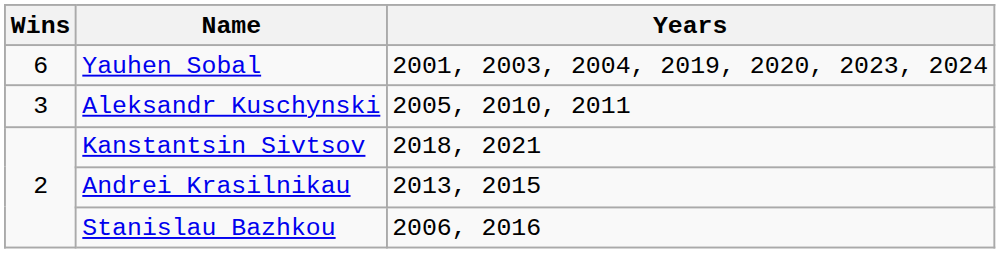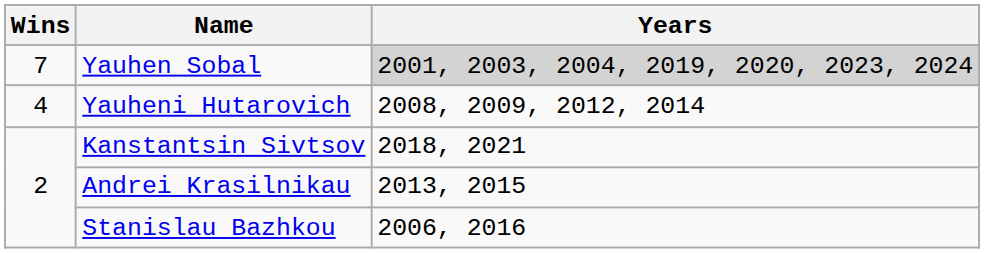Yauhen Sobal | Wins: 6 -> 7
Yauhen Sobal | Years: no background -> lightgrey background
+ row: 4 | Yauheni Hutarovich | 2008, 2009, 2012, 2014
- row: 3 | Aleksandr Kuschynski | 2005, 2010, 2011
